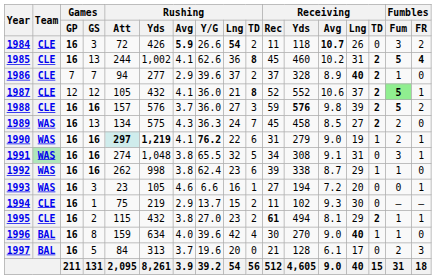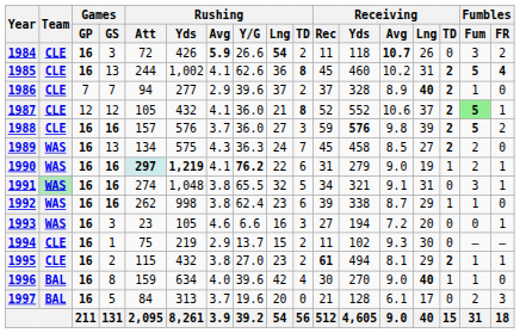1991 | Receiving / Yds: 308 -> 321
1993 | Rushing / TD: 1 -> 3
